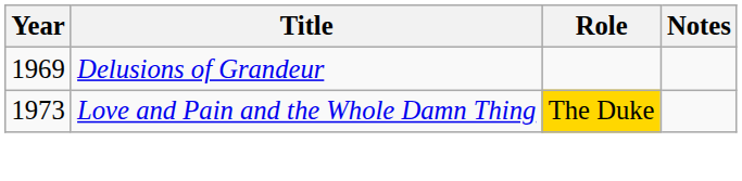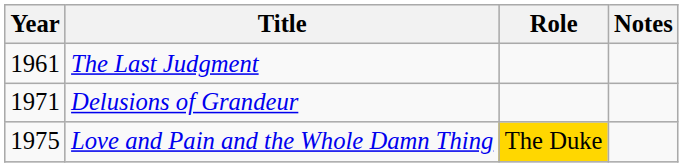+ row: 1961 | The Last Judgment
Delusions of Grandeur | Year: 1969 -> 1971
Love and Pain and the Whole Damn Thing | Year: 1973 -> 1975
